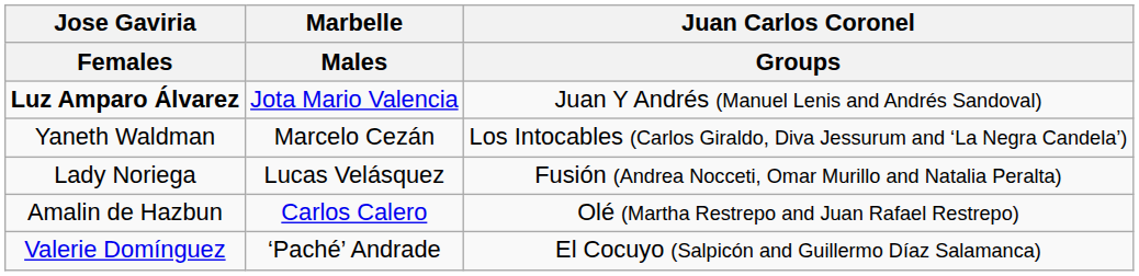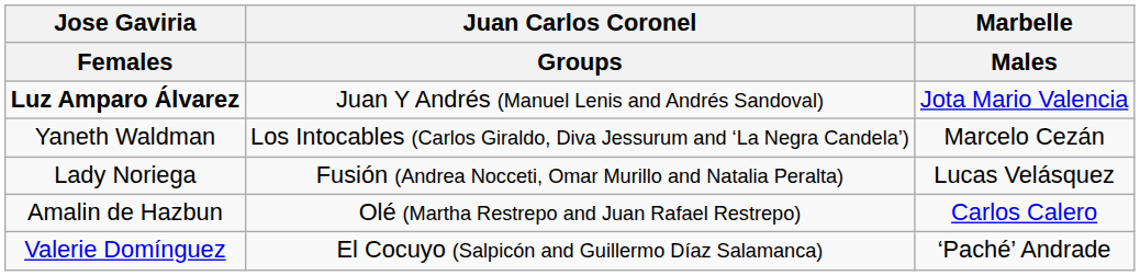columns swapped: Marbelle / Males <-> Juan Carlos Coronel / Groups
